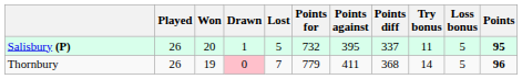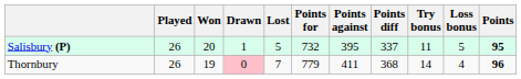Thornbury | Loss bonus: 5 -> 4
